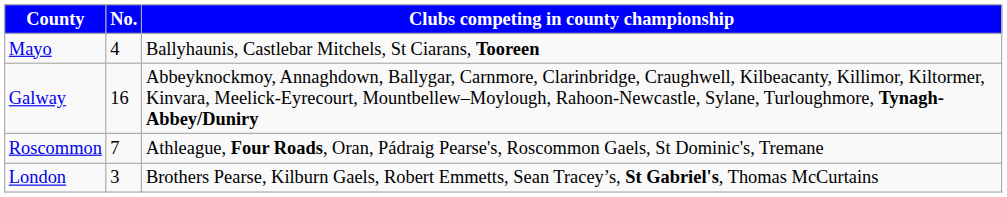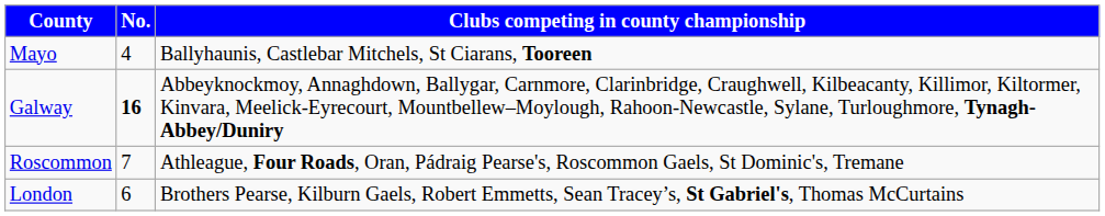Galway | No.: normal -> bold
London | No.: 3 -> 6
